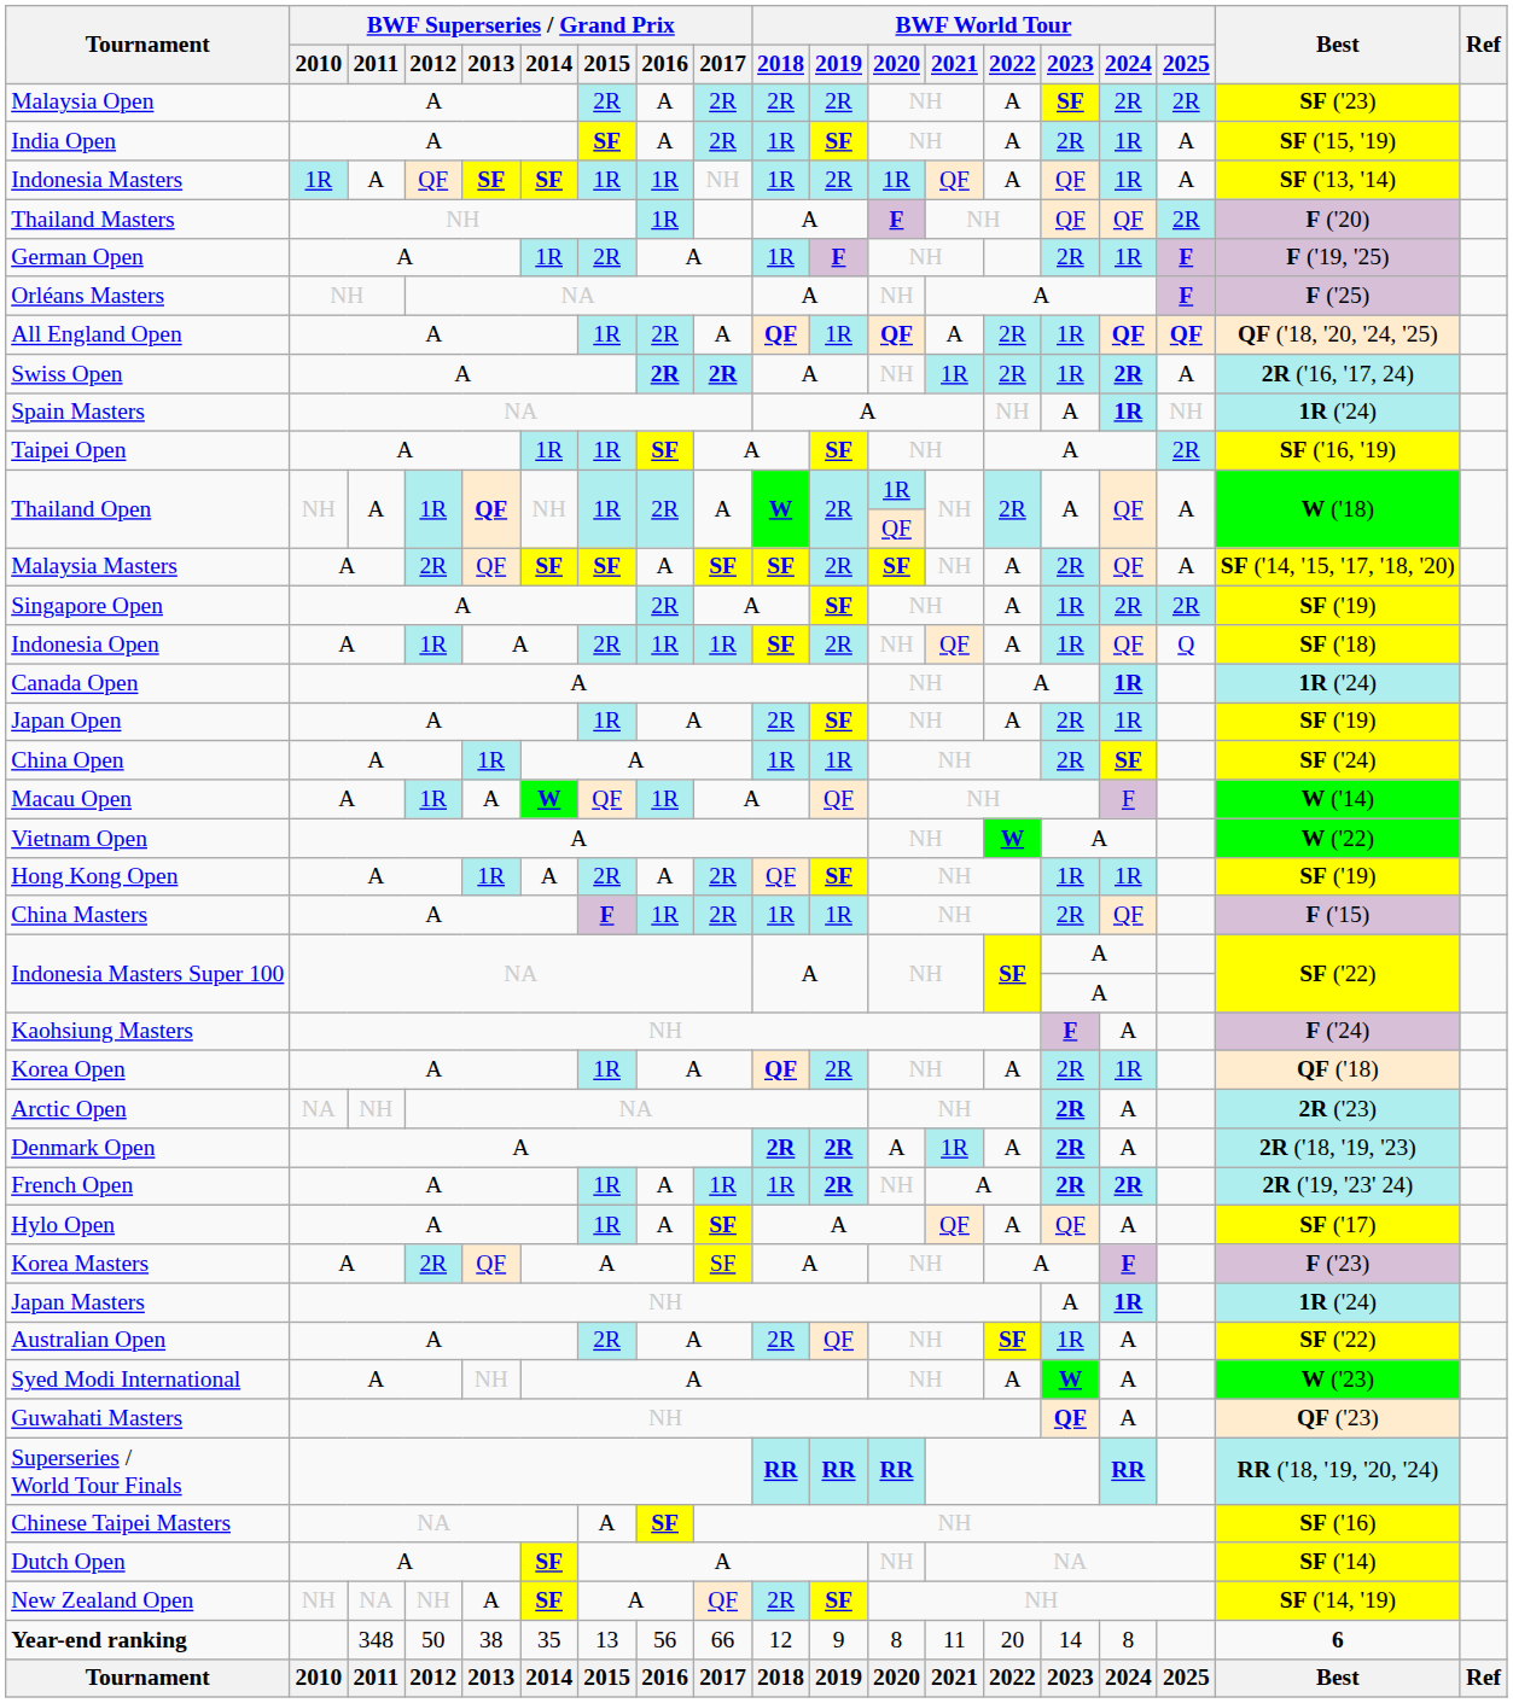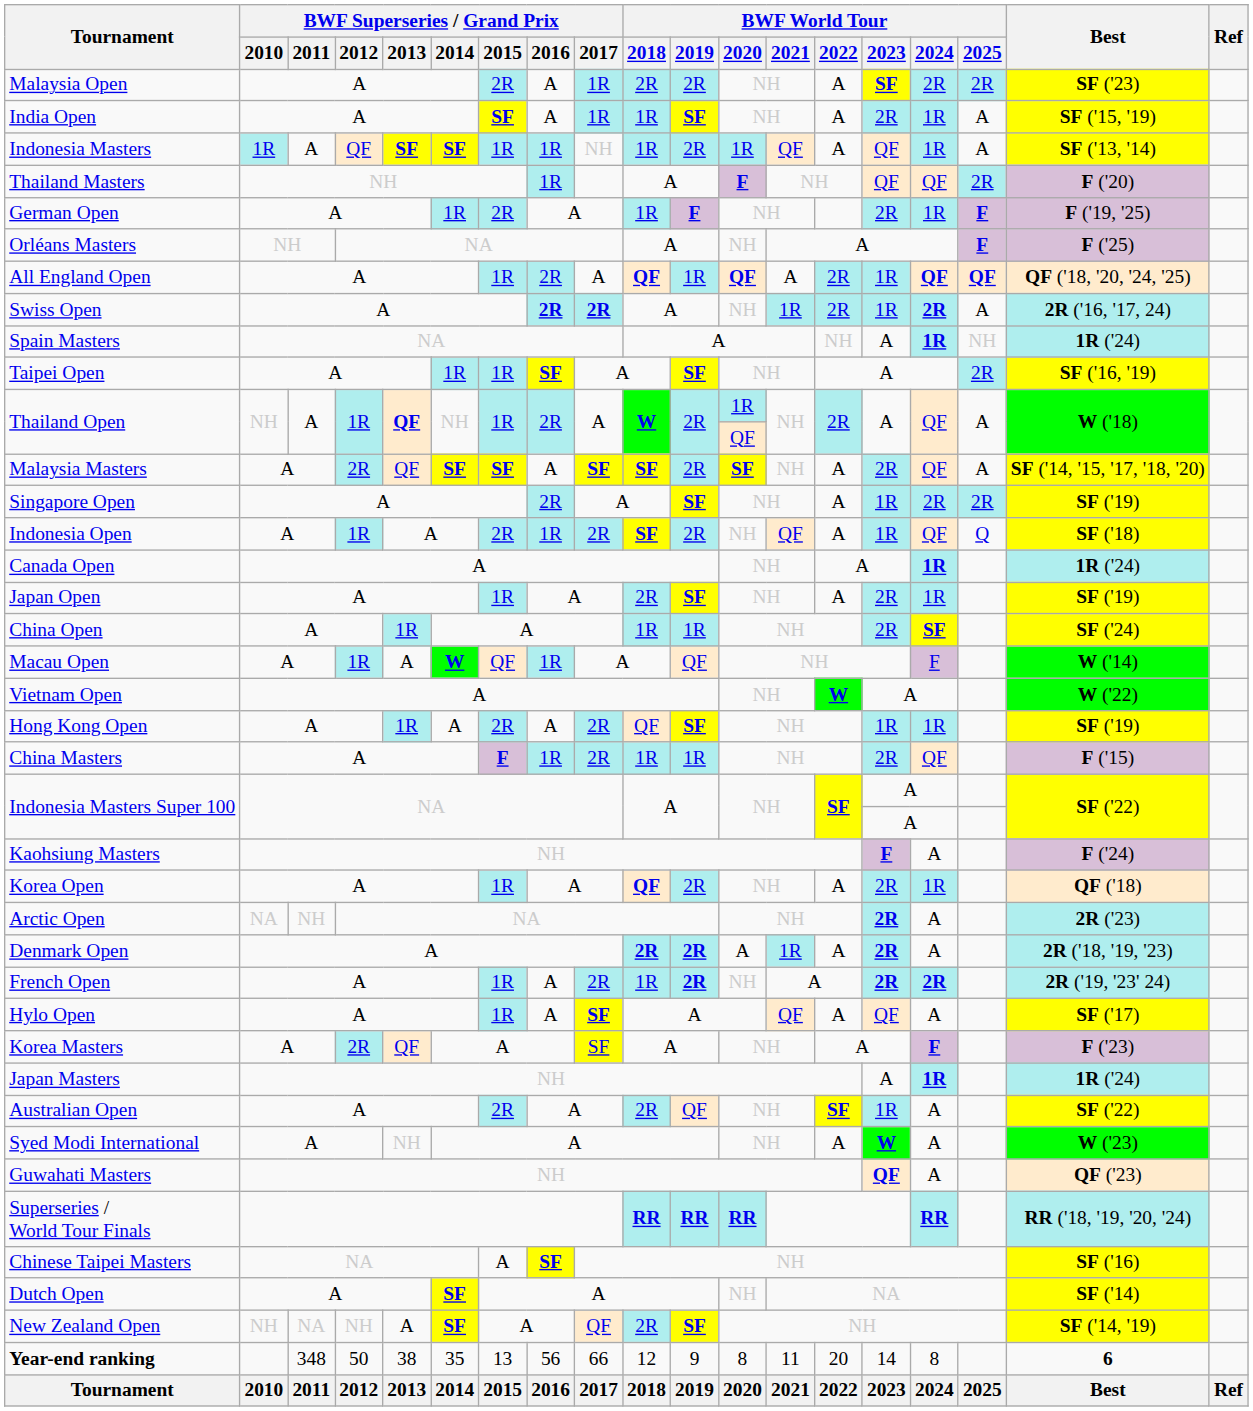Malaysia Open | BWF Superseries / Grand Prix / 2017: 2R -> 1R
India Open | BWF Superseries / Grand Prix / 2017: 2R -> 1R
Indonesia Open | BWF Superseries / Grand Prix / 2017: 1R -> 2R
French Open | BWF Superseries / Grand Prix / 2017: 1R -> 2R
